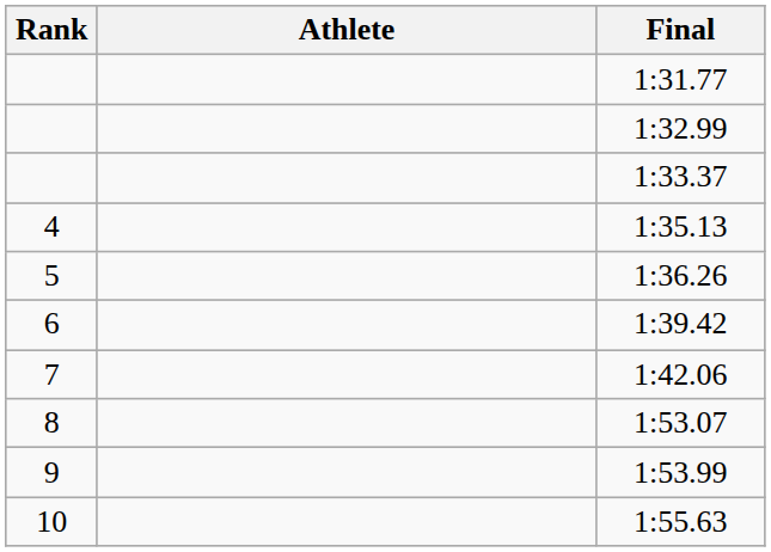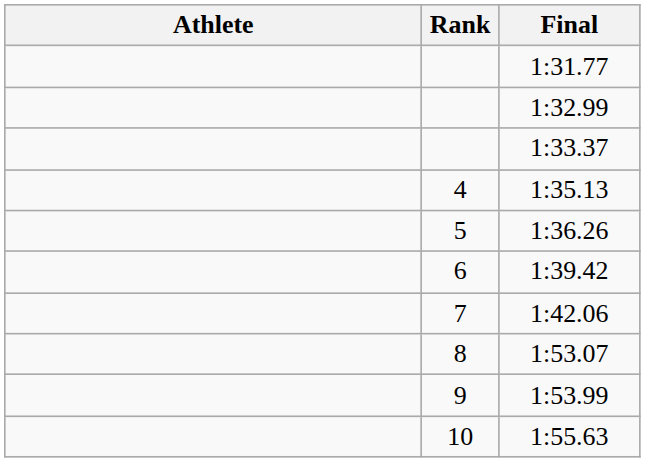columns swapped: Rank <-> Athlete
